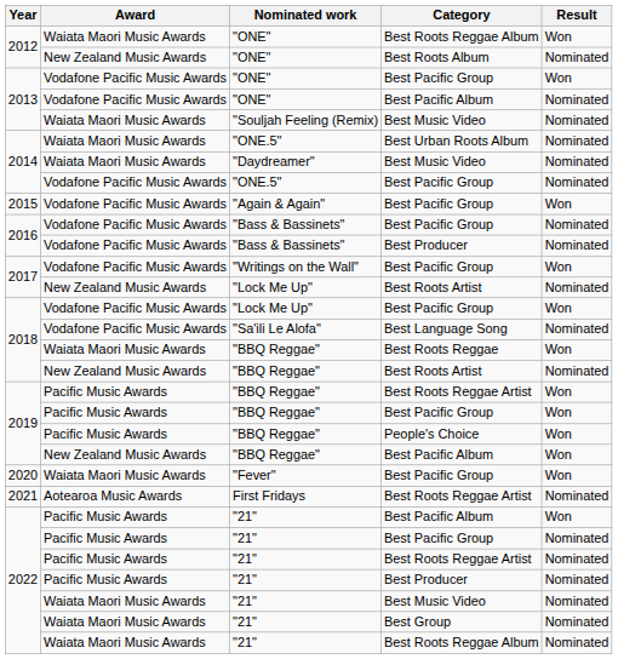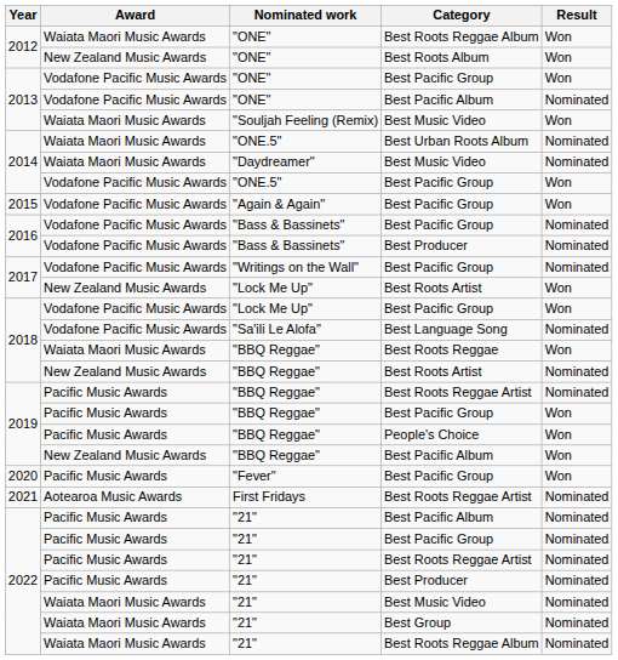"ONE" / Best Roots Album | Result: Nominated -> Won
"Souljah Feeling (Remix) | Result: Nominated -> Won
"ONE.5" / Best Pacific Group | Result: Nominated -> Won
"Writings on the Wall" | Result: Won -> Nominated
"Lock Me Up" / Best Roots Artist | Result: Nominated -> Won
"BBQ Reggae" / Best Roots Reggae Artist | Result: Won -> Nominated
"Fever" | Award: Waiata Maori Music Awards -> Pacific Music Awards
"21" / Best Pacific Album | Result: Won -> Nominated
